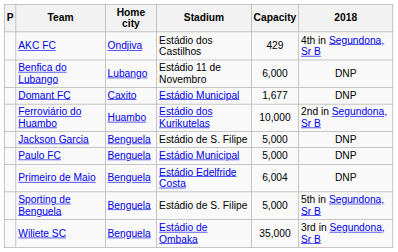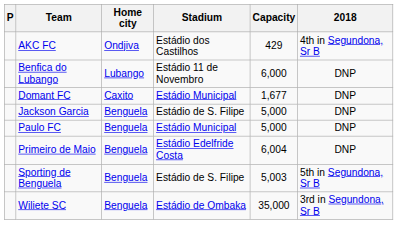- row: Ferroviário do Huambo | Huambo | Estádio dos Kurikutelas | 10,000 | 2nd in Segundona, Sr B
Sporting de Benguela | Capacity: 5,000 -> 5,003
